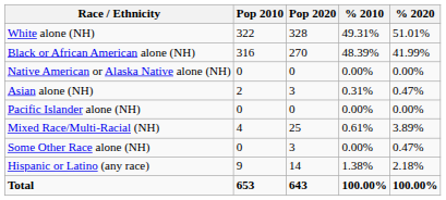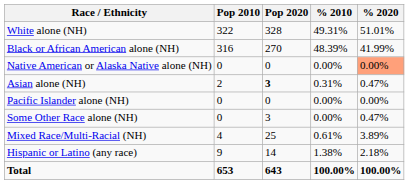Native American or Alaska Native alone (NH) | % 2020: no background -> lightsalmon background
Asian alone (NH) | Pop 2020: normal -> bold
rows swapped: Some Other Race alone (NH) <-> Mixed Race/Multi-Racial (NH)
